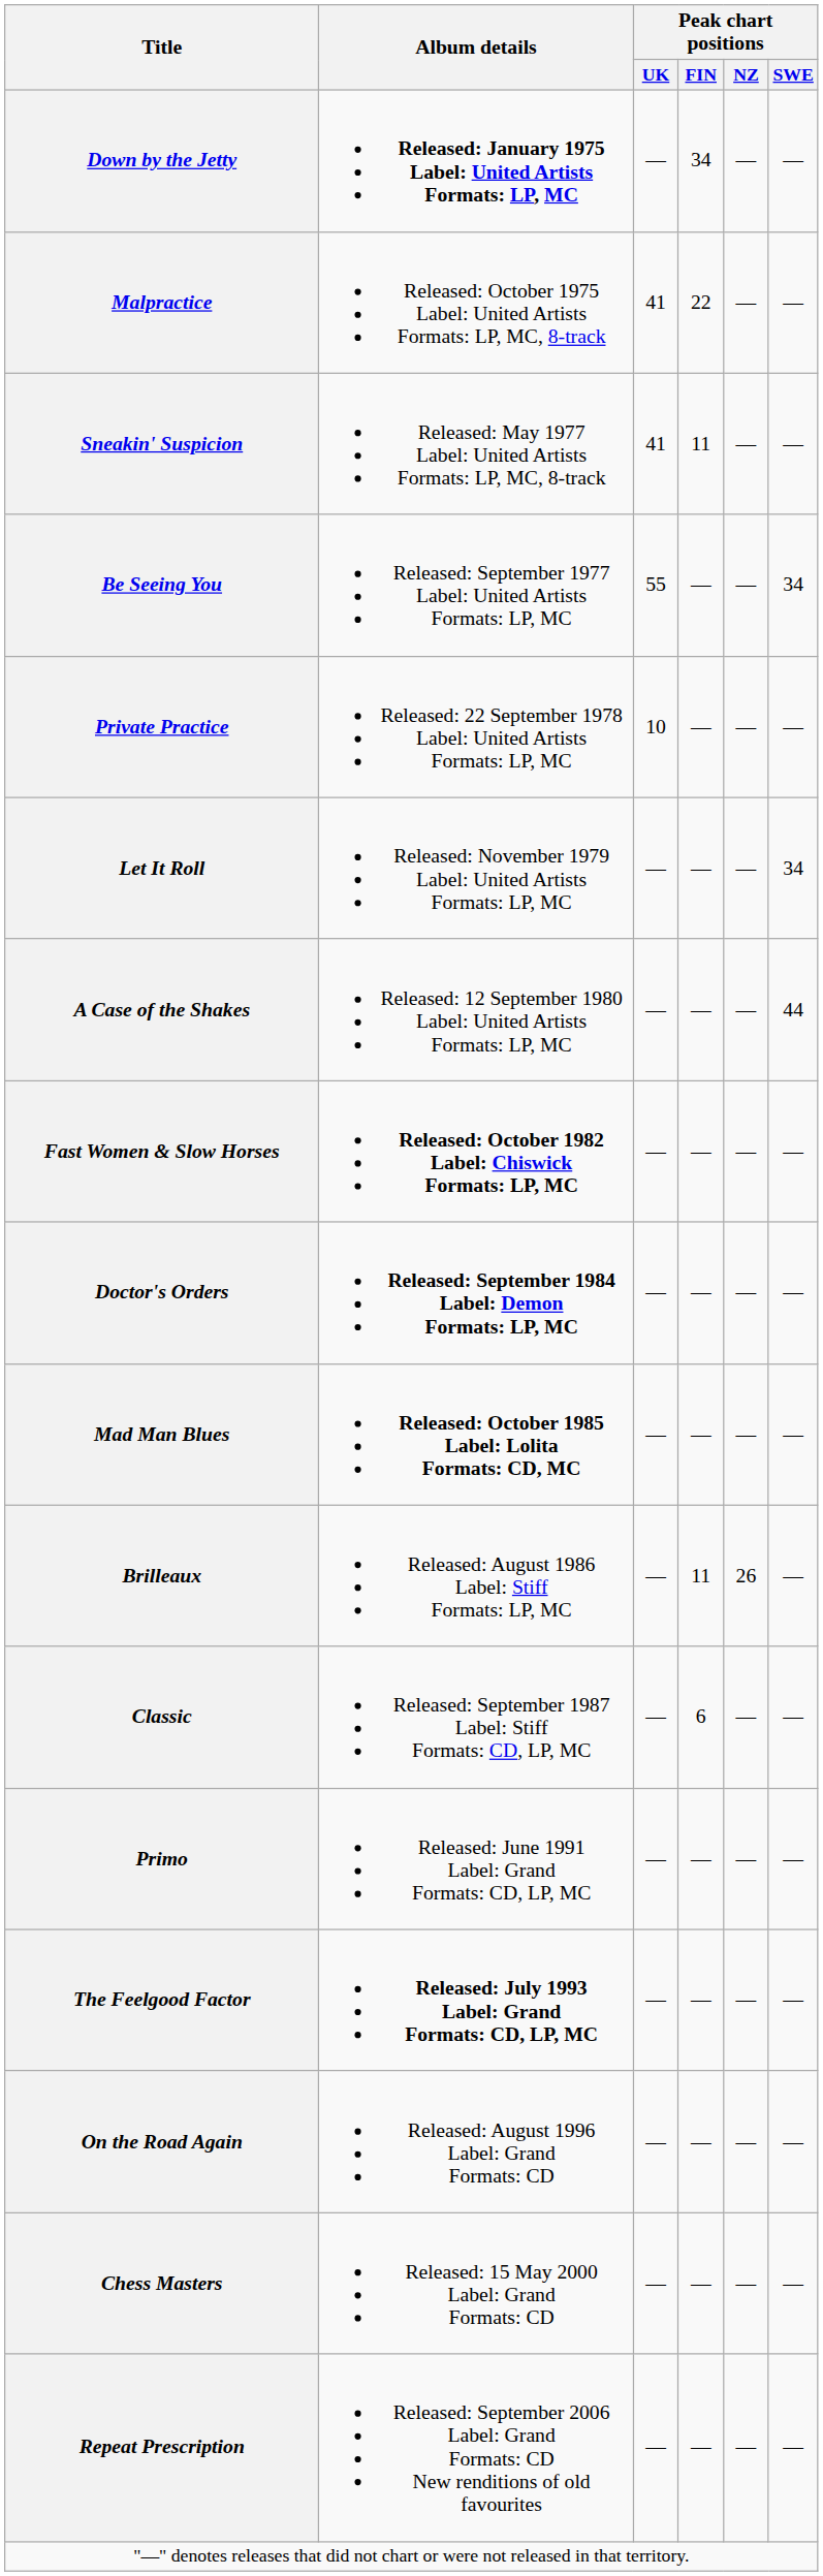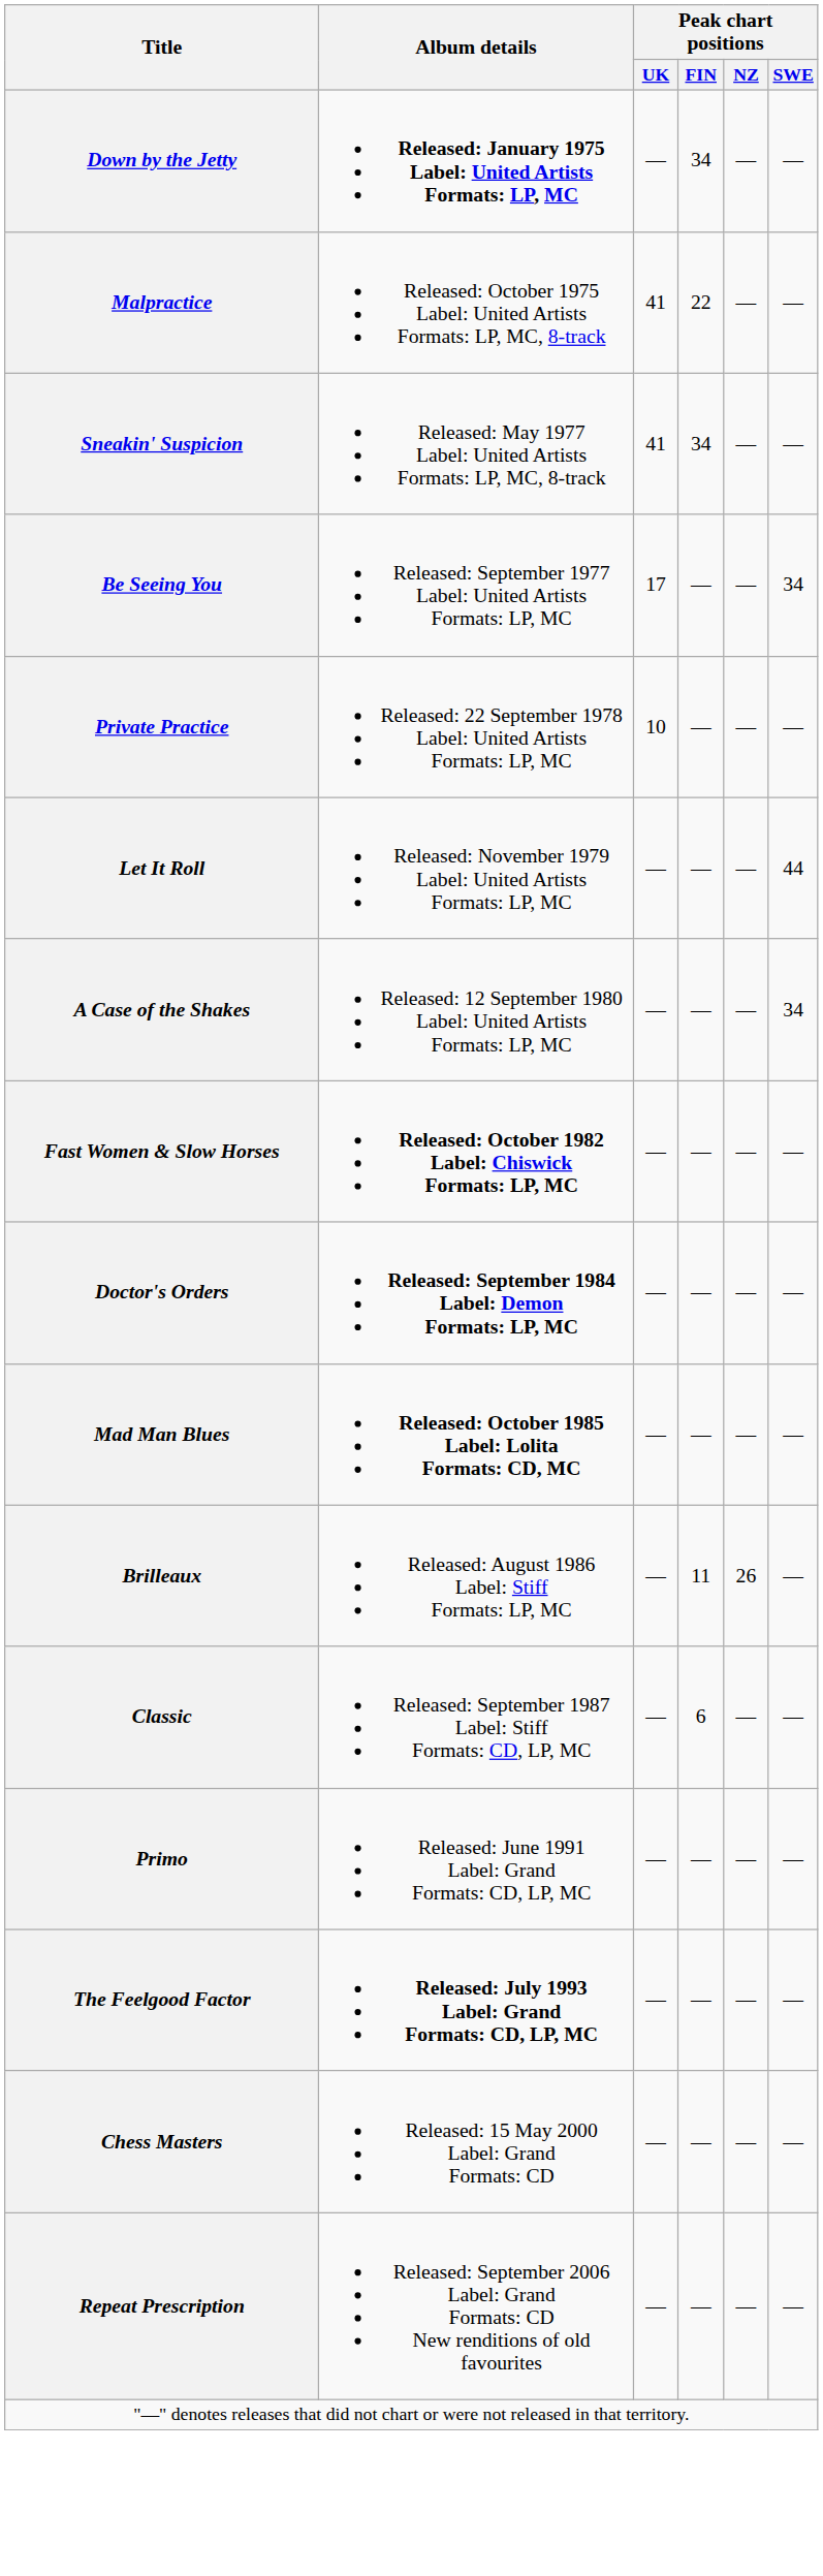Sneakin' Suspicion | Peak chart positions / FIN: 11 -> 34
Be Seeing You | Peak chart positions / UK: 55 -> 17
Let It Roll | Peak chart positions / SWE: 34 -> 44
A Case of the Shakes | Peak chart positions / SWE: 44 -> 34
- row: On the Road Again | Released: August 1996 Label: Grand Formats: CD | — | — | — | —
